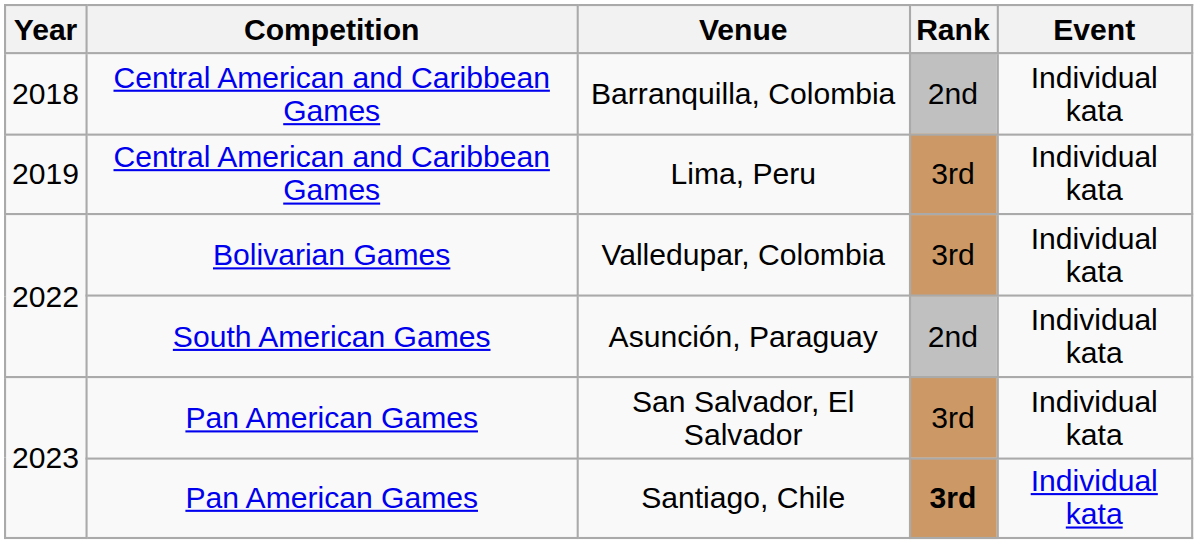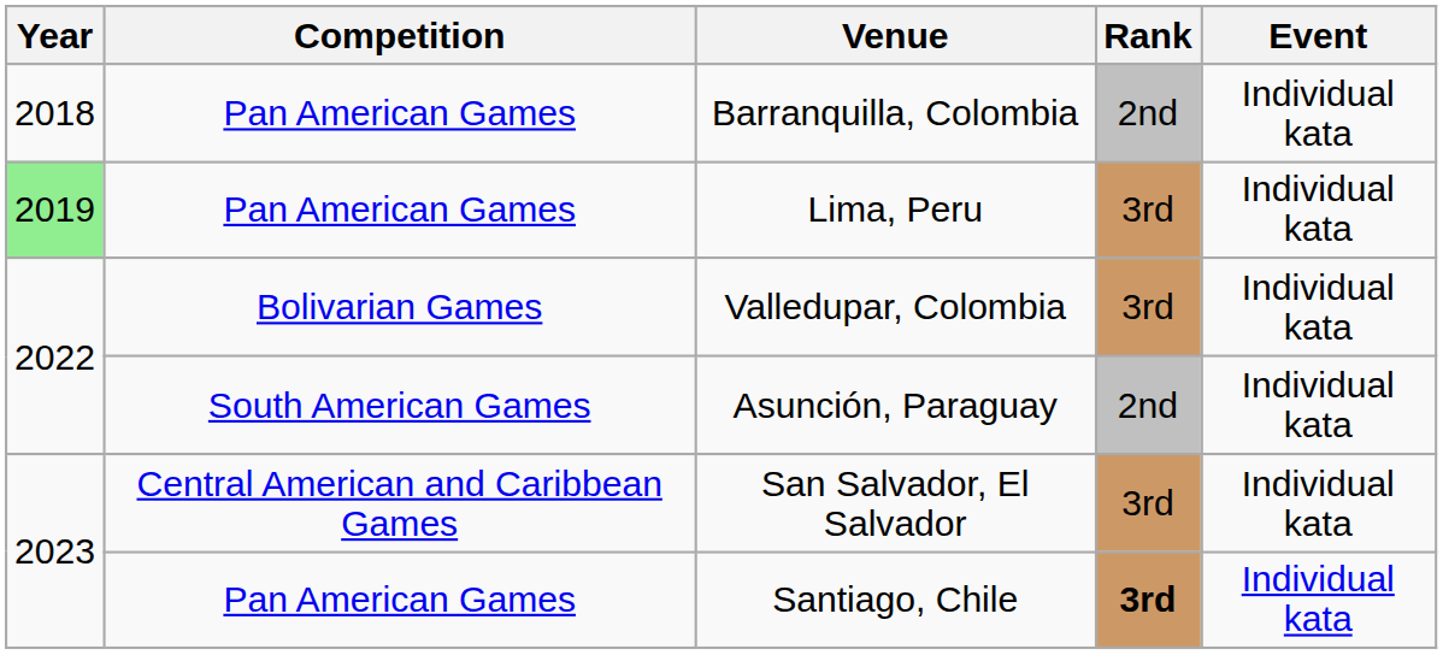Barranquilla, Colombia | Competition: Central American and Caribbean Games -> Pan American Games
Lima, Peru | Year: no background -> lightgreen background
Lima, Peru | Competition: Central American and Caribbean Games -> Pan American Games
San Salvador, El Salvador | Competition: Pan American Games -> Central American and Caribbean Games
